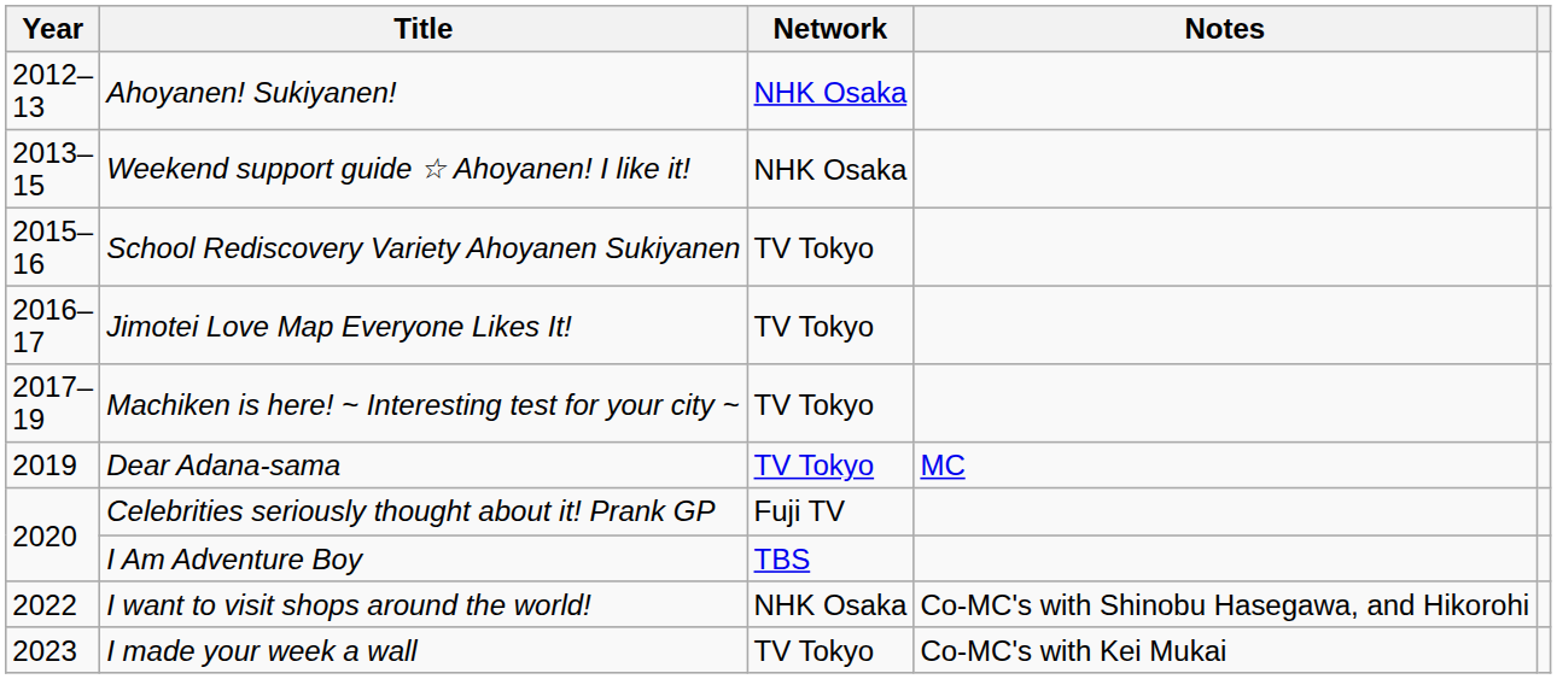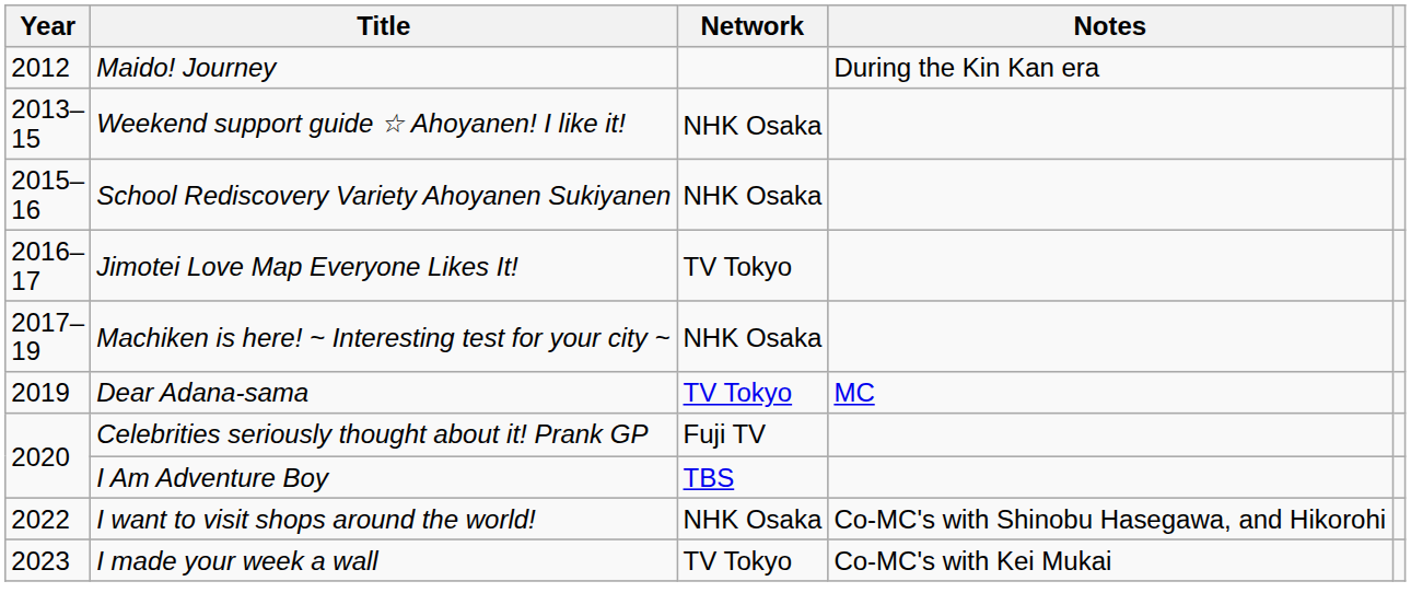+ row: 2012 | Maido! Journey | During the Kin Kan era
- row: 2012–13 | Ahoyanen! Sukiyanen! | NHK Osaka
School Rediscovery Variety Ahoyanen Sukiyanen | Network: TV Tokyo -> NHK Osaka
Machiken is here! ~ Interesting test for your city ~ | Network: TV Tokyo -> NHK Osaka
